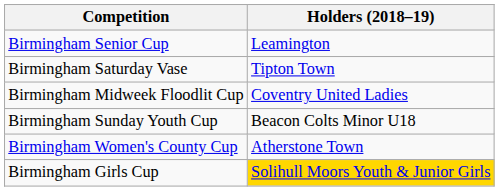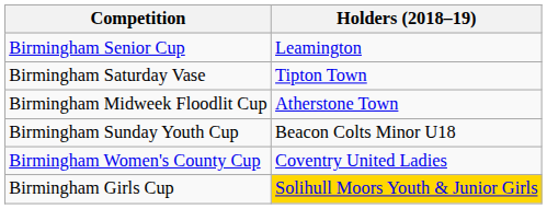Birmingham Midweek Floodlit Cup | Holders (2018–19): Coventry United Ladies -> Atherstone Town
Birmingham Women's County Cup | Holders (2018–19): Atherstone Town -> Coventry United Ladies
